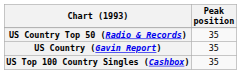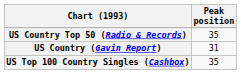US Country (Gavin Report) | Peak position: 35 -> 31
